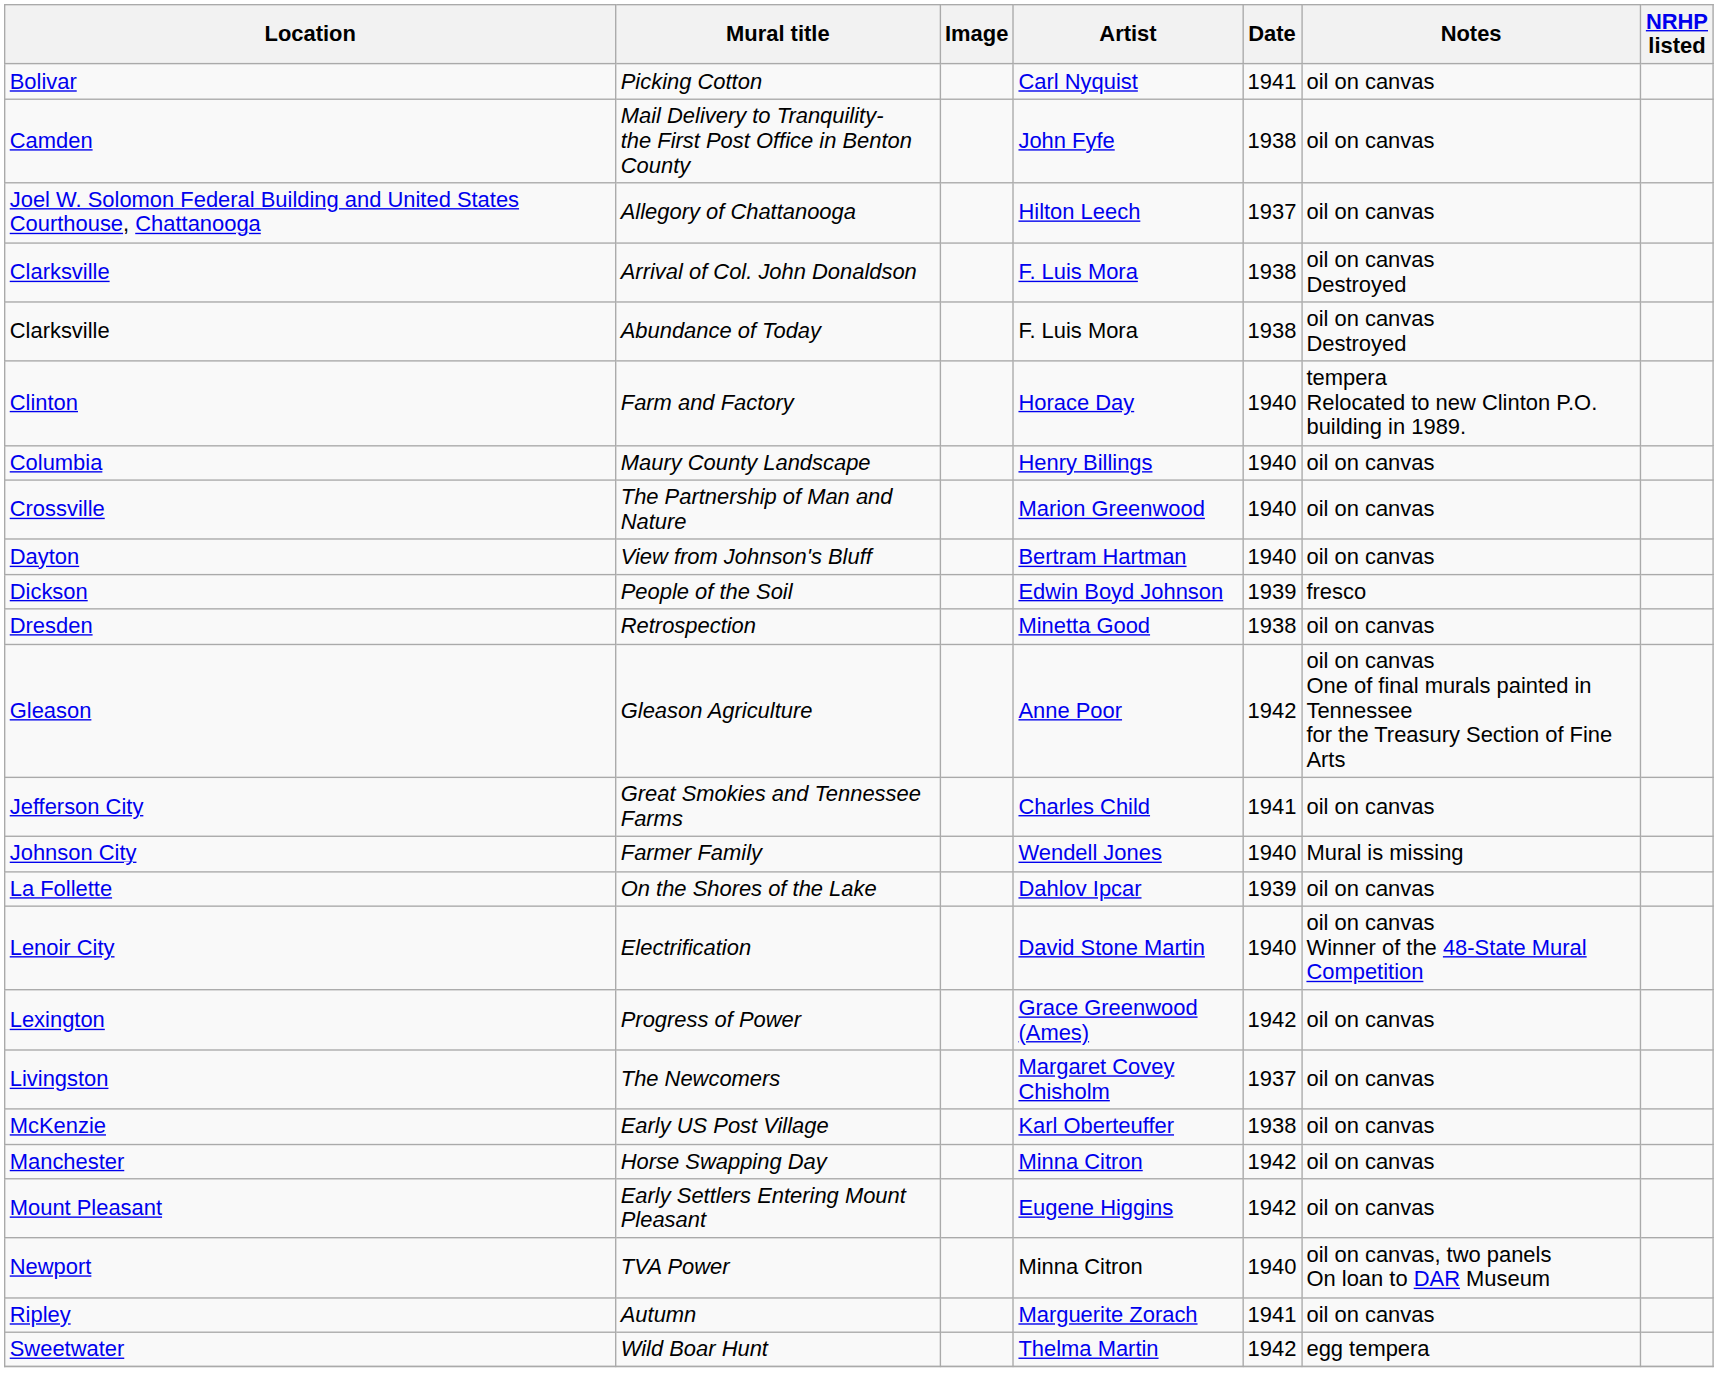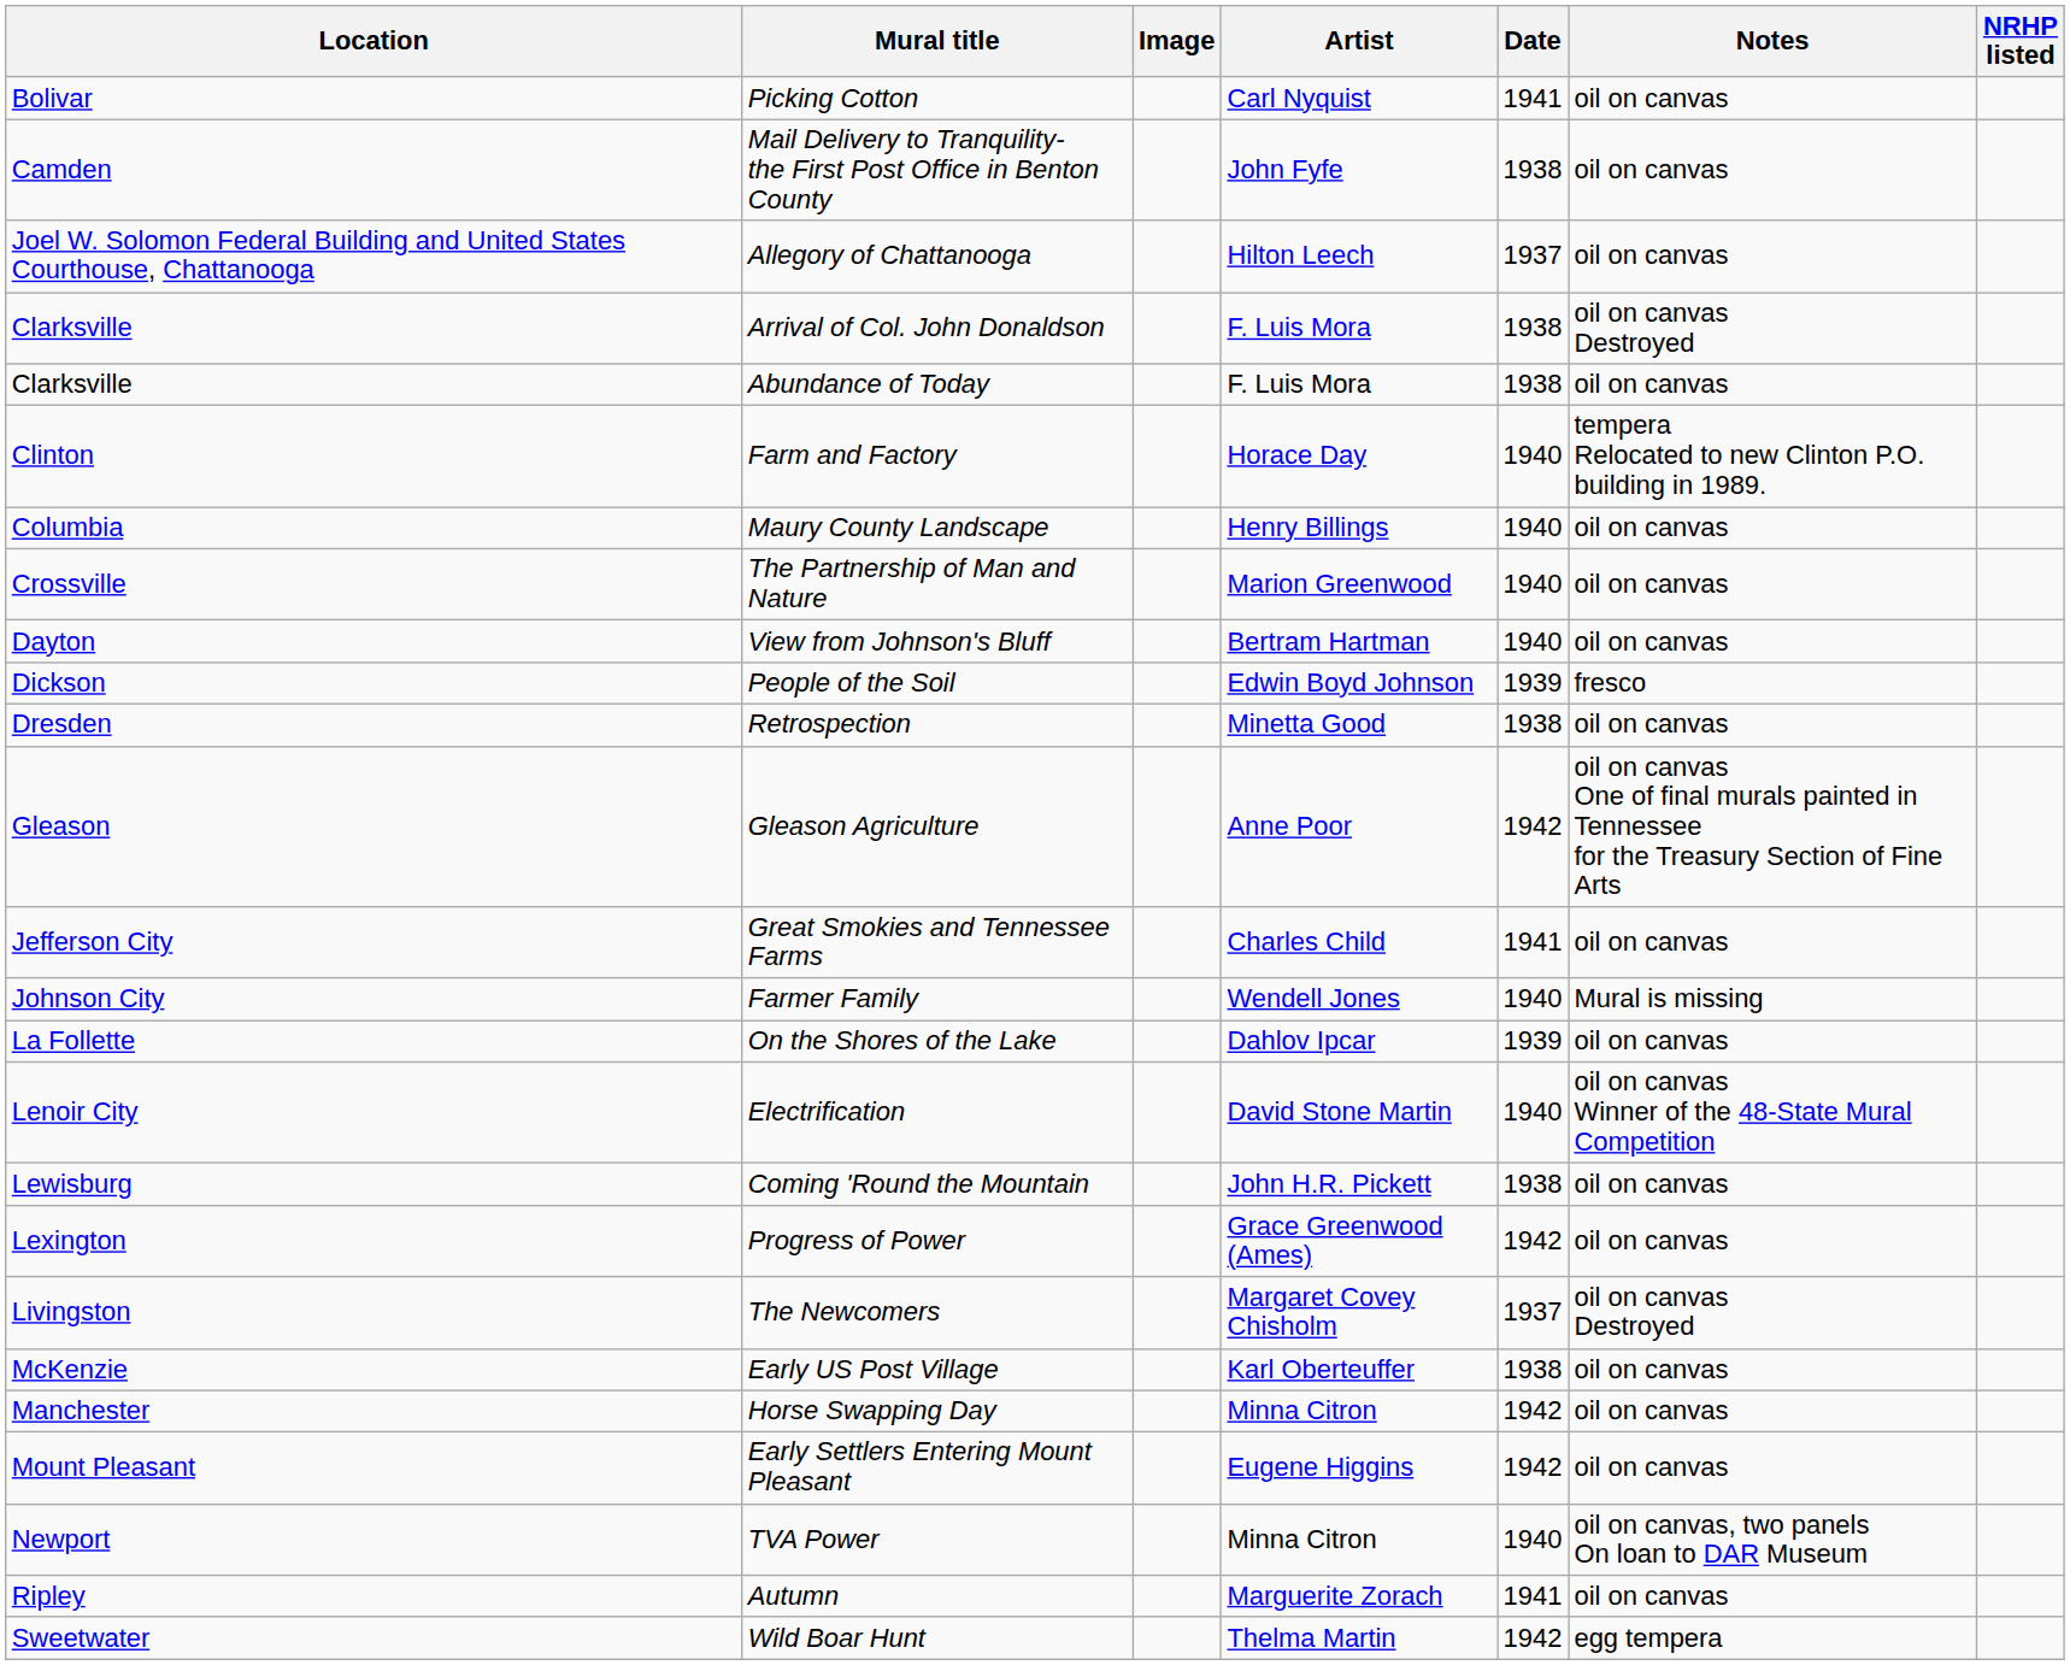Abundance of Today | Notes: oil on canvas Destroyed -> oil on canvas
+ row: Lewisburg | Coming 'Round the Mountain | John H.R. Pickett | 1938 | oil on canvas
The Newcomers | Notes: oil on canvas -> oil on canvas Destroyed
